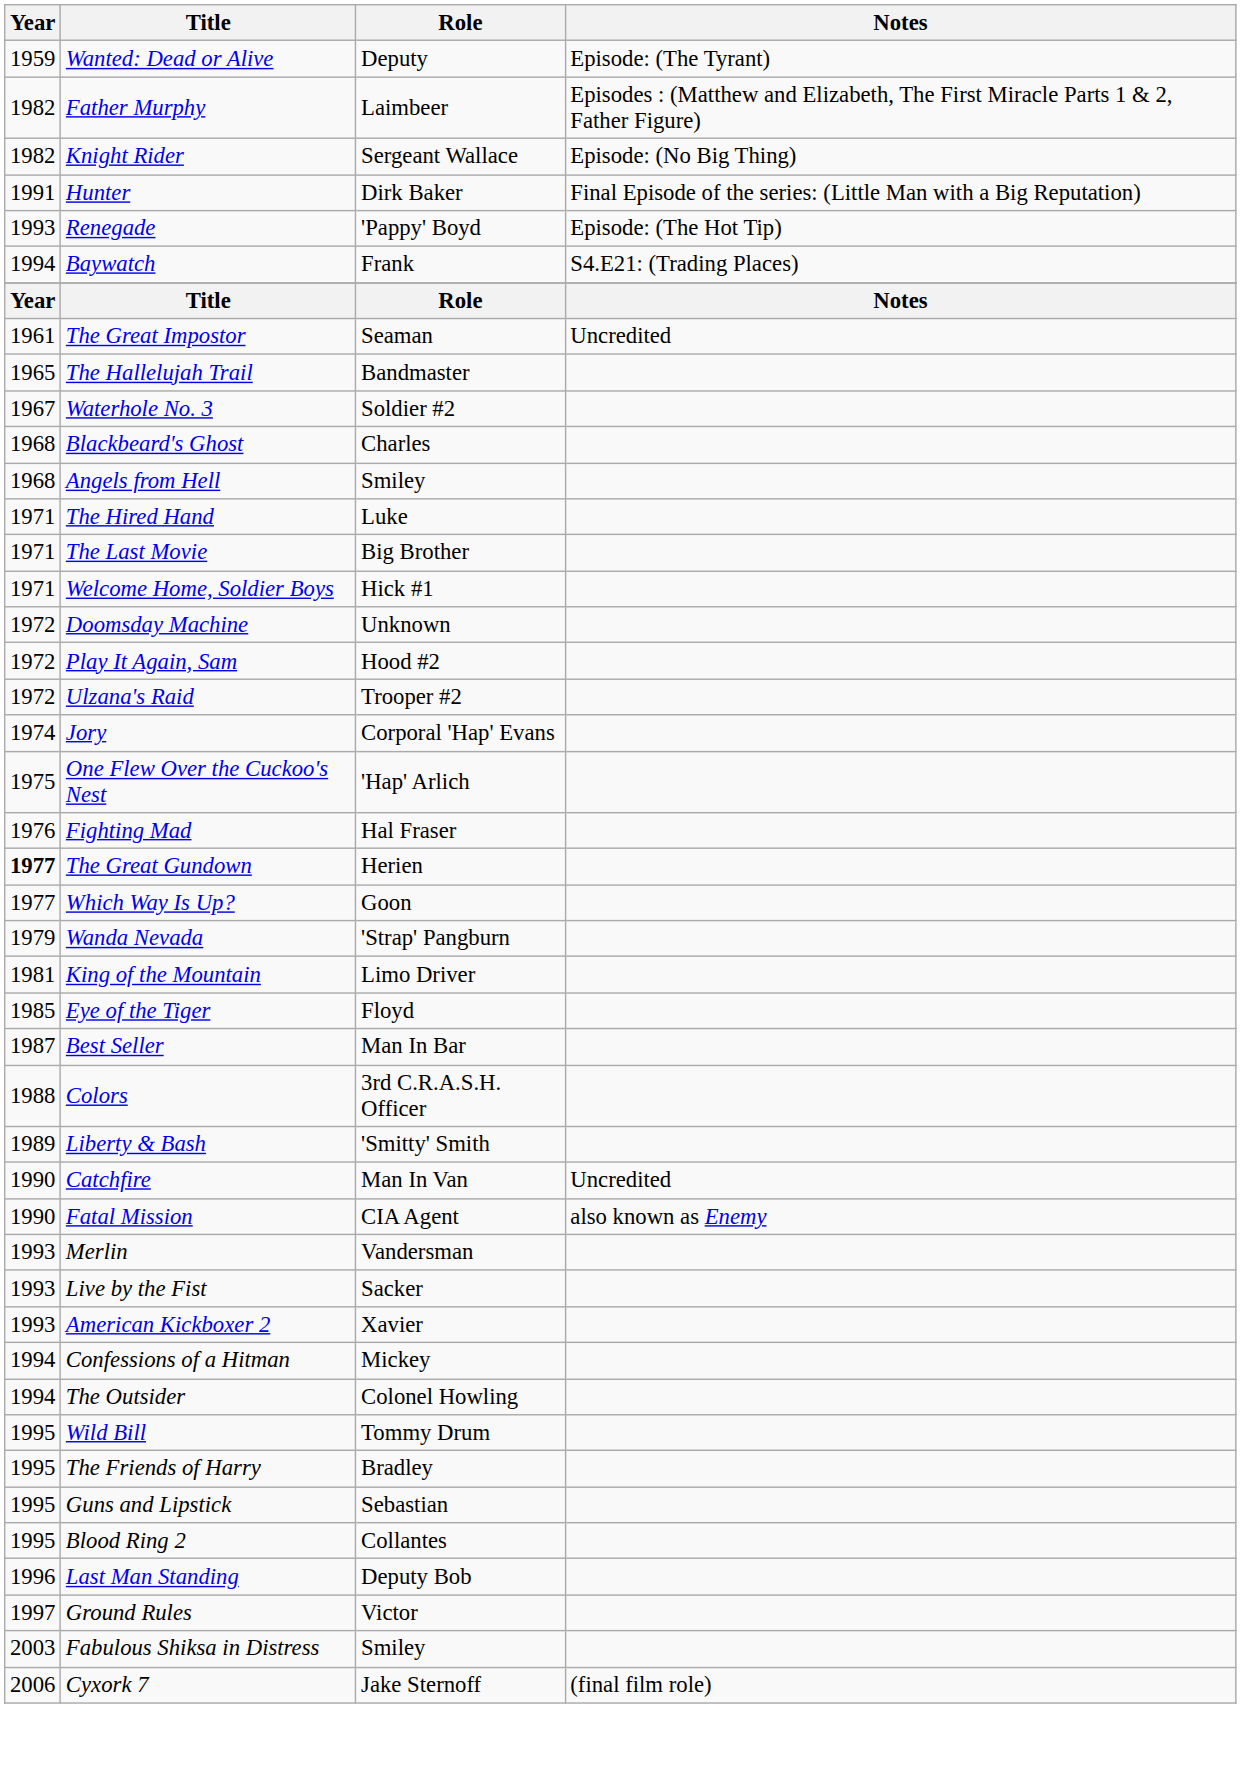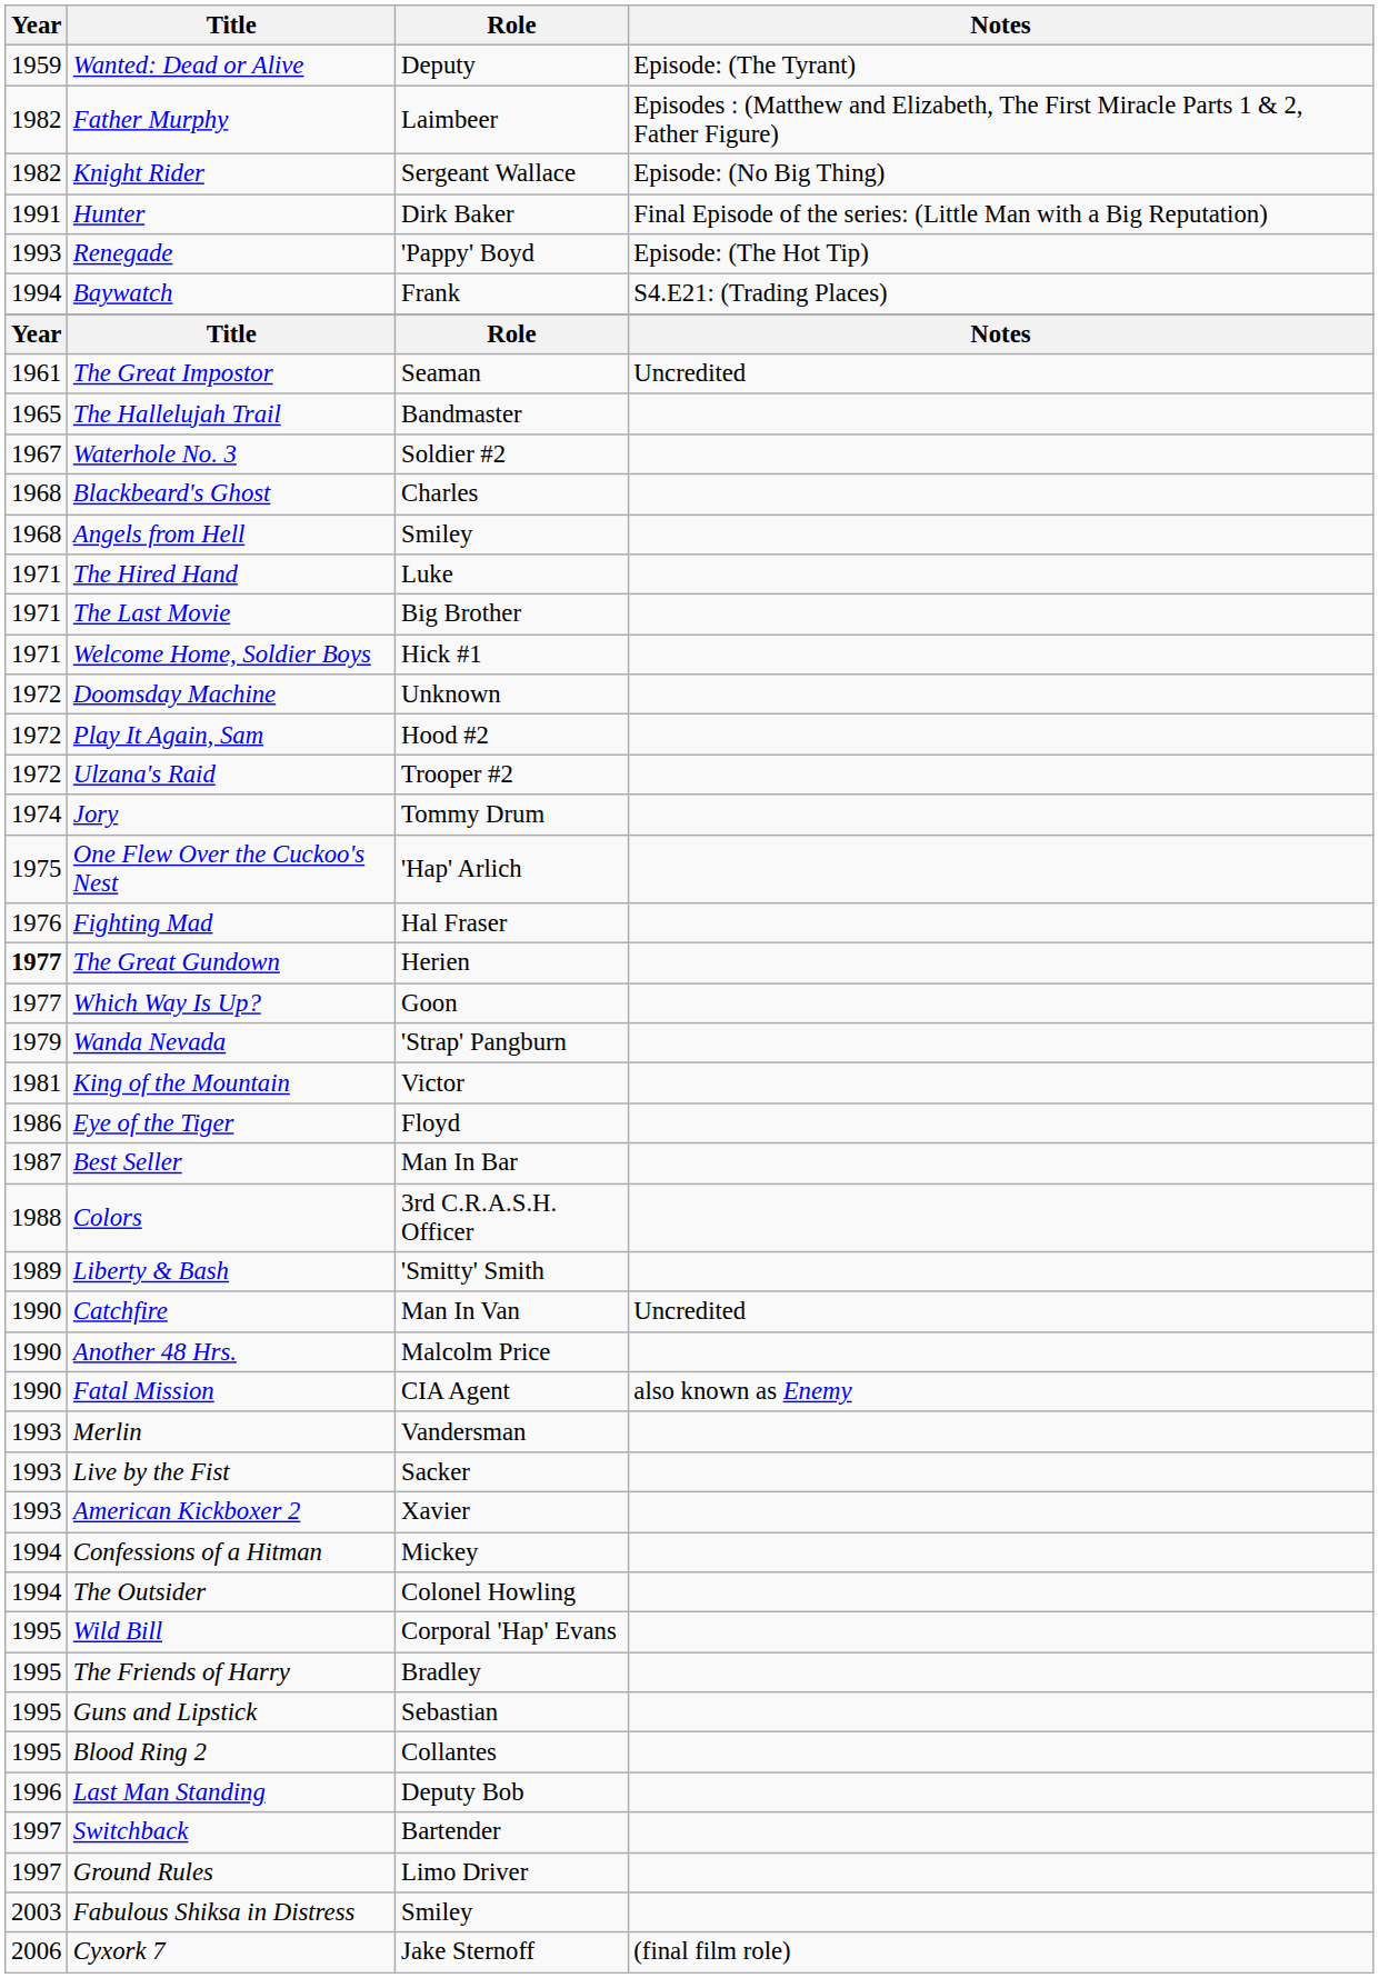Jory | Role: Corporal 'Hap' Evans -> Tommy Drum
King of the Mountain | Role: Limo Driver -> Victor
Eye of the Tiger | Year: 1985 -> 1986
+ row: 1990 | Another 48 Hrs. | Malcolm Price
Wild Bill | Role: Tommy Drum -> Corporal 'Hap' Evans
+ row: 1997 | Switchback | Bartender
Ground Rules | Role: Victor -> Limo Driver
